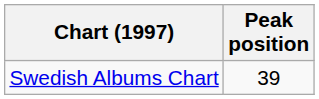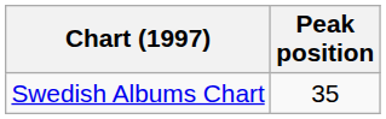Swedish Albums Chart | Peak position: 39 -> 35
